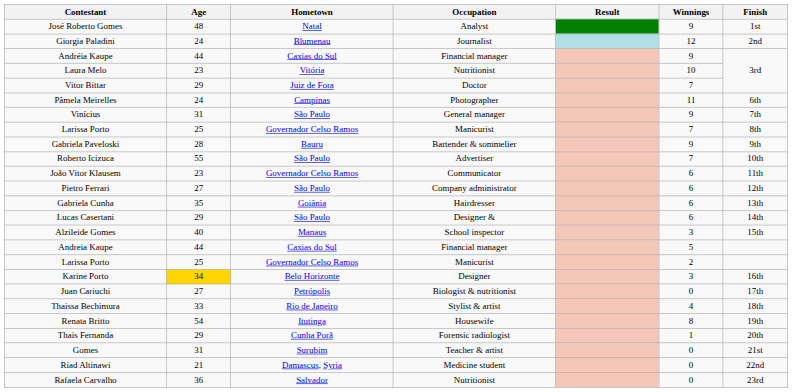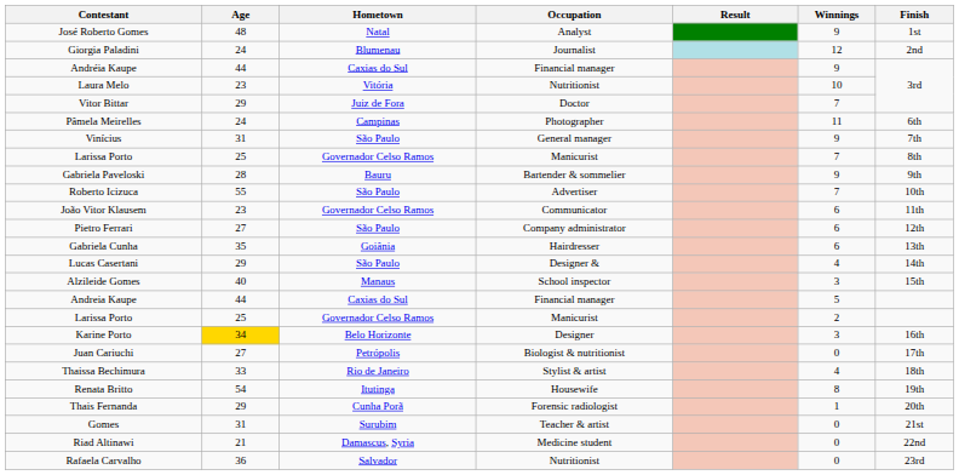Lucas Casertani | Winnings: 6 -> 4
